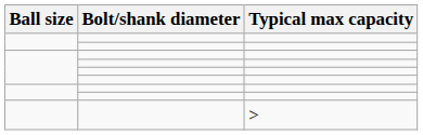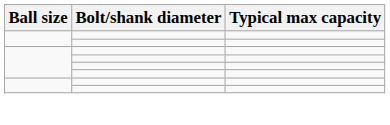- row: >
